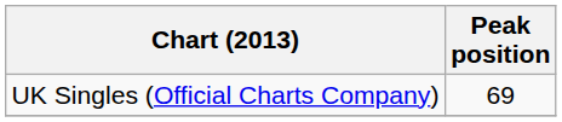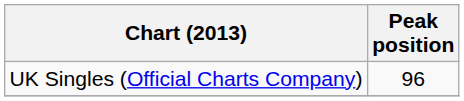UK Singles (Official Charts Company) | Peak position: 69 -> 96
